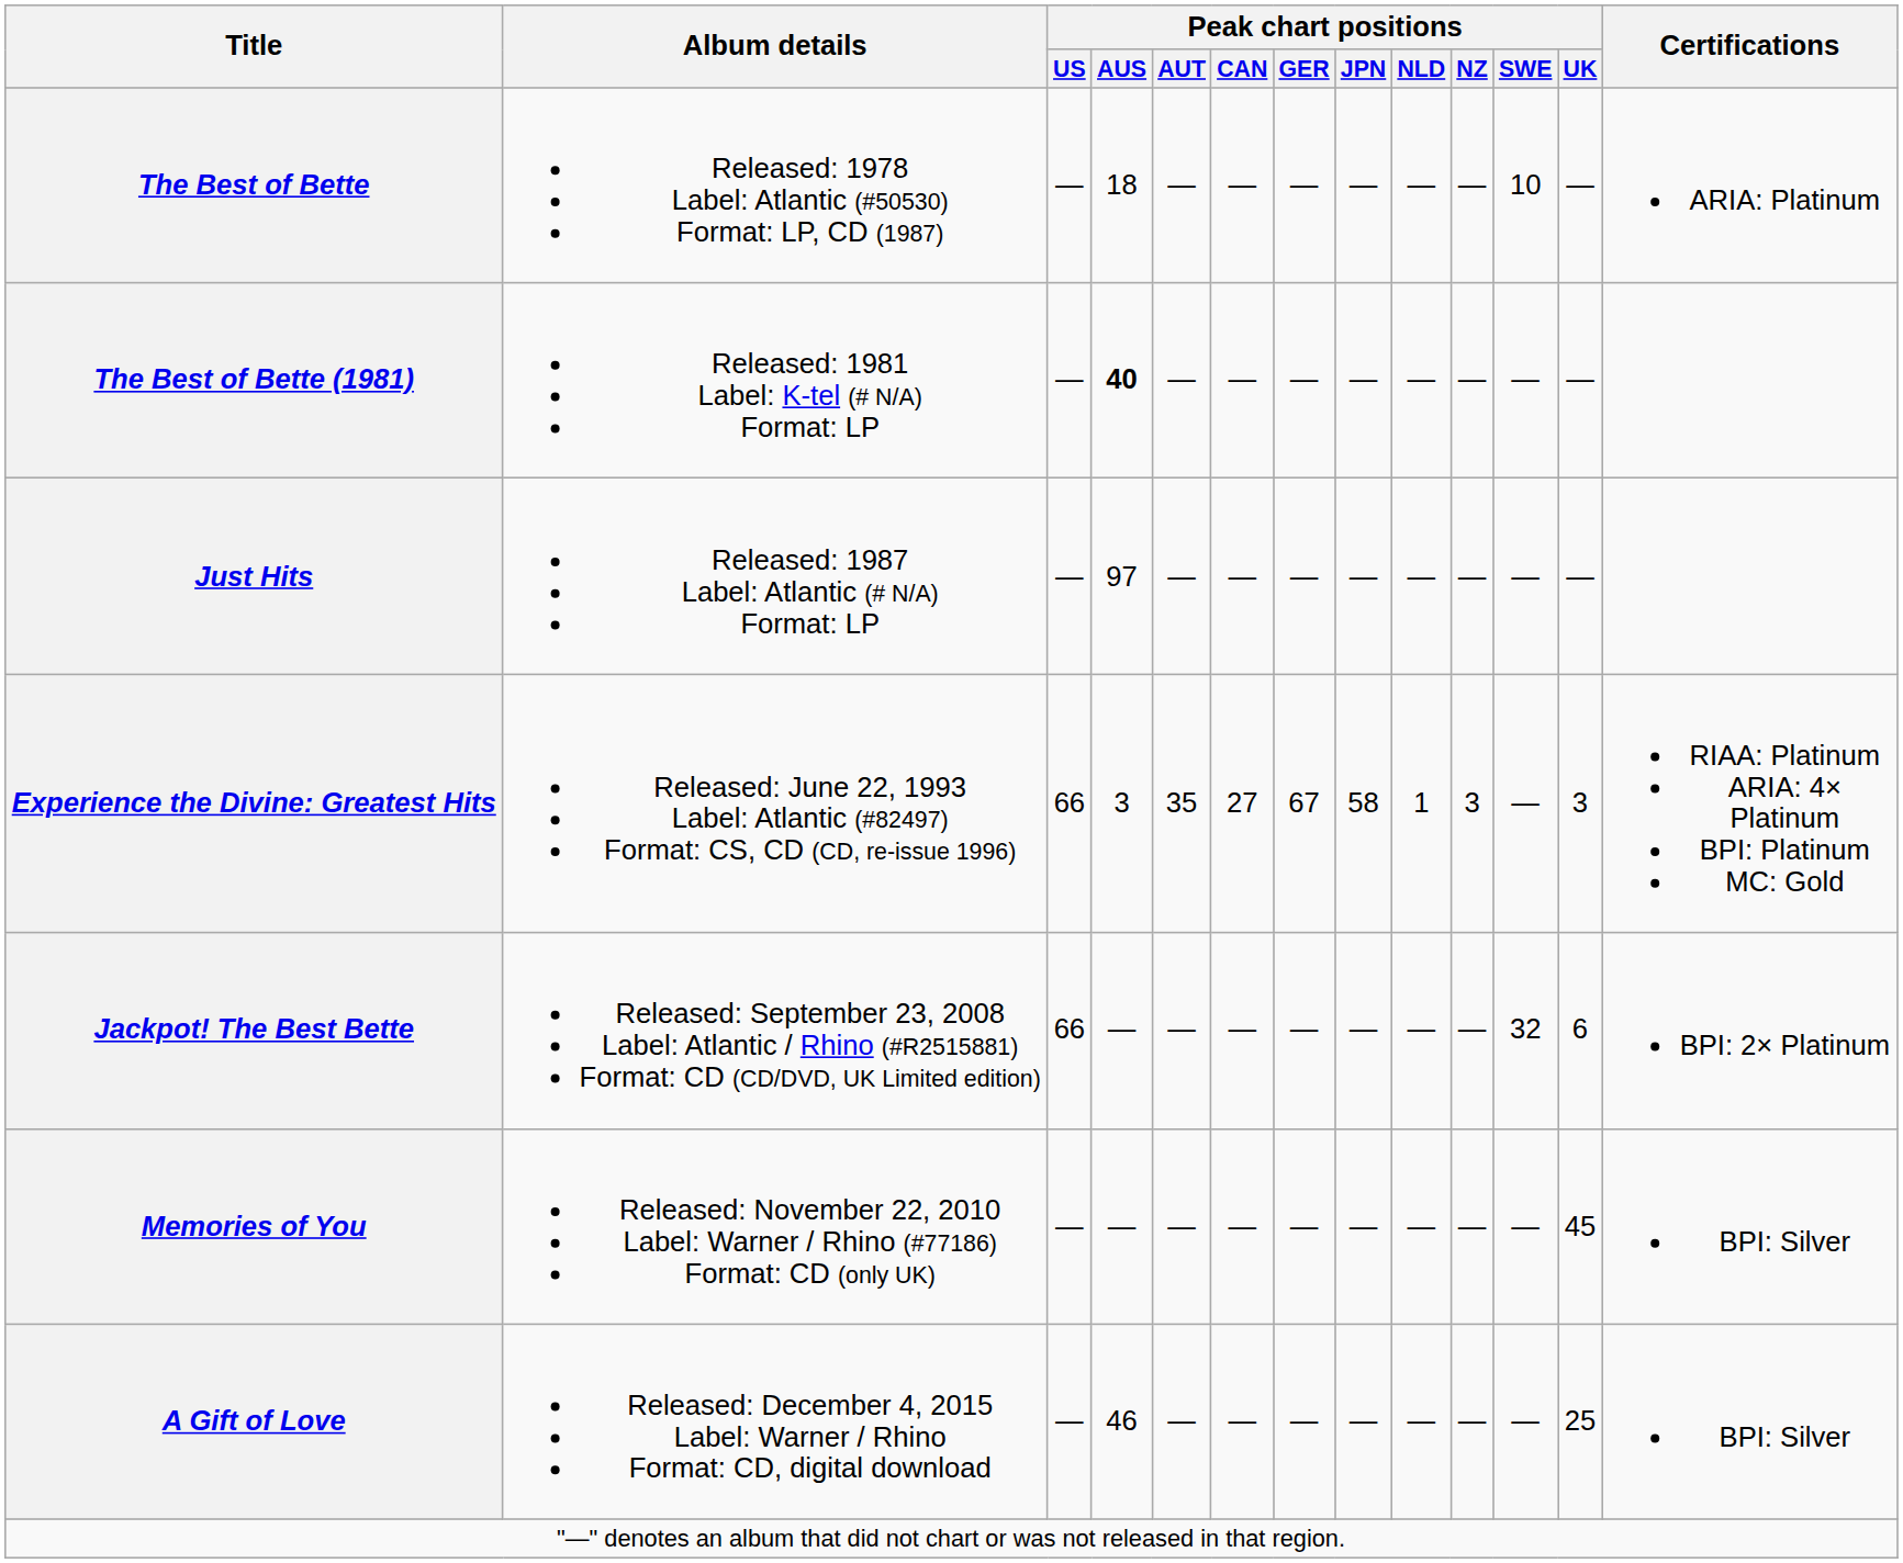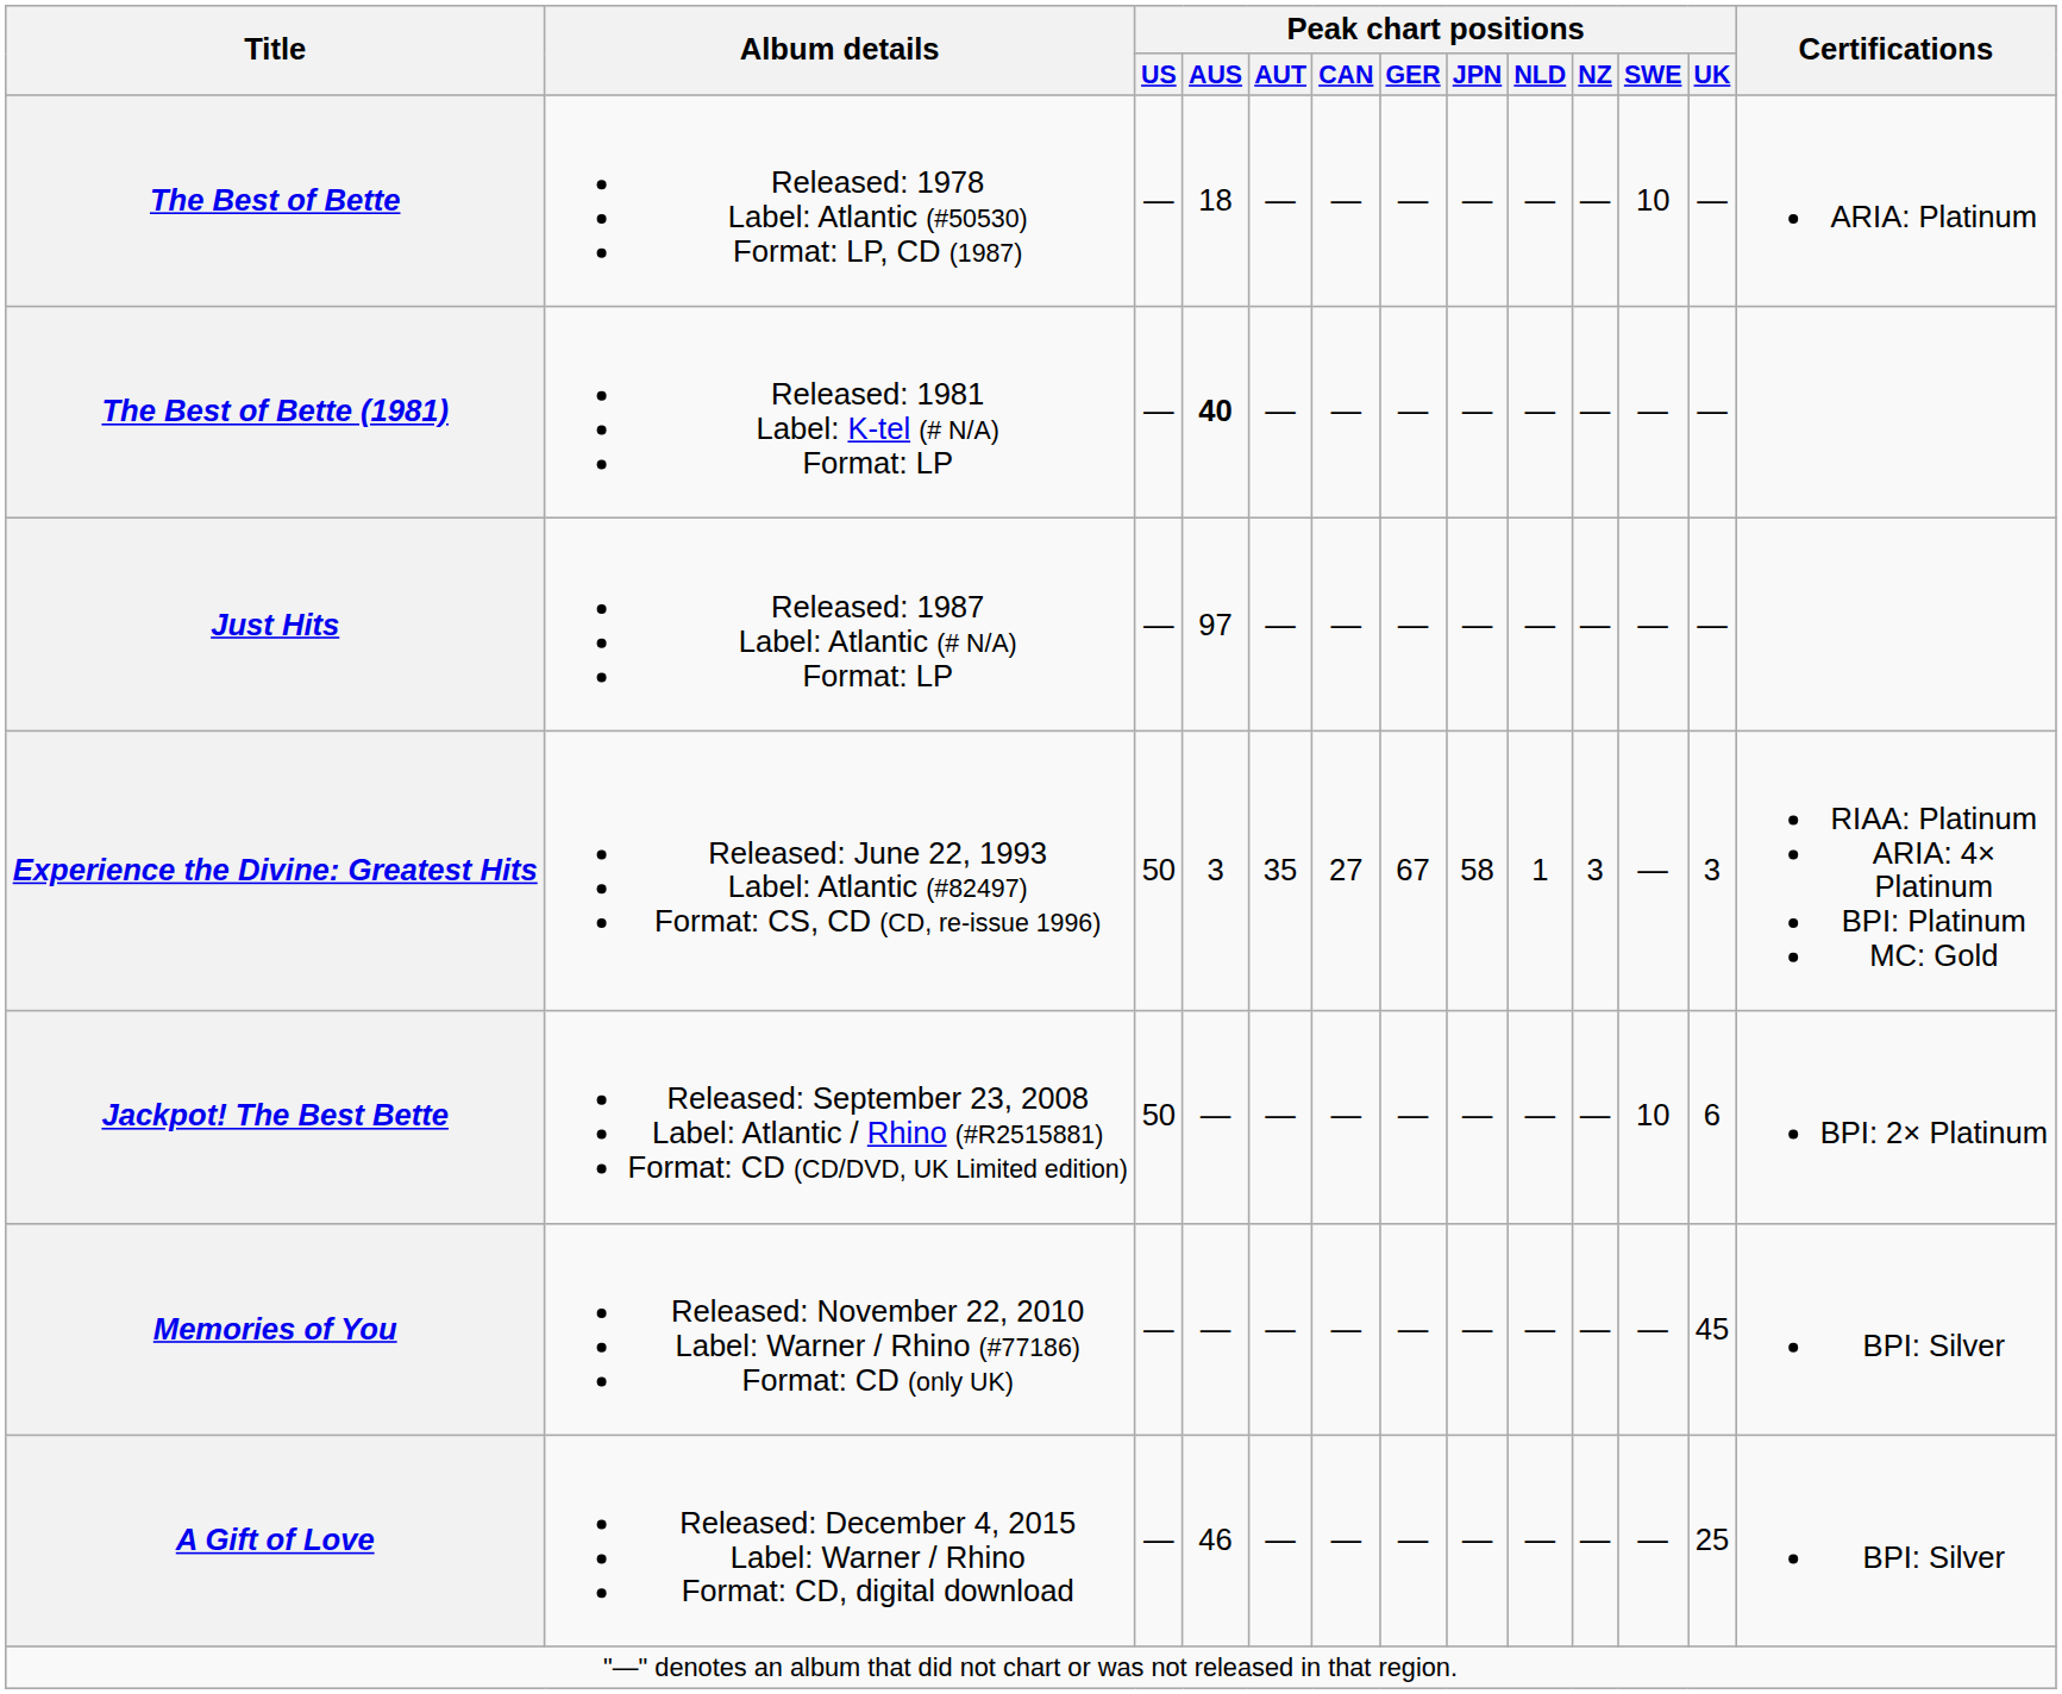Experience the Divine: Greatest Hits | Peak chart positions / US: 66 -> 50
Jackpot! The Best Bette | Peak chart positions / US: 66 -> 50
Jackpot! The Best Bette | Peak chart positions / SWE: 32 -> 10
